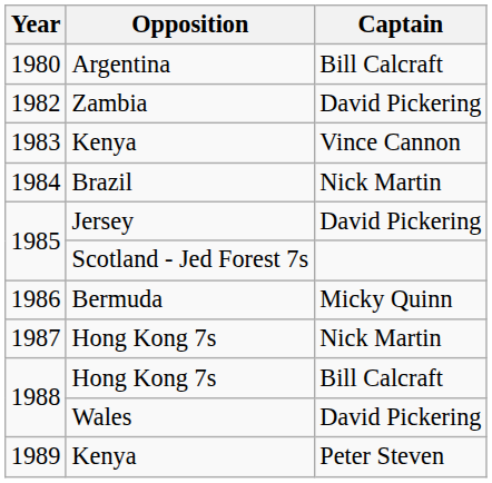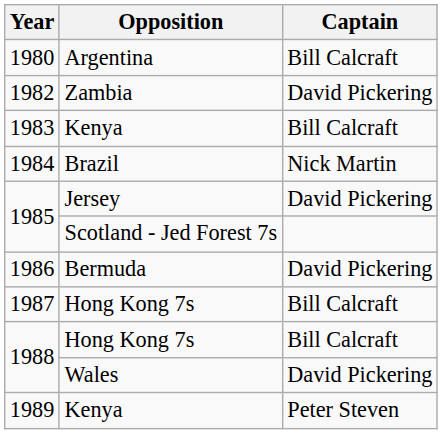1983 | Captain: Vince Cannon -> Bill Calcraft
1986 | Captain: Micky Quinn -> David Pickering
1987 | Captain: Nick Martin -> Bill Calcraft
